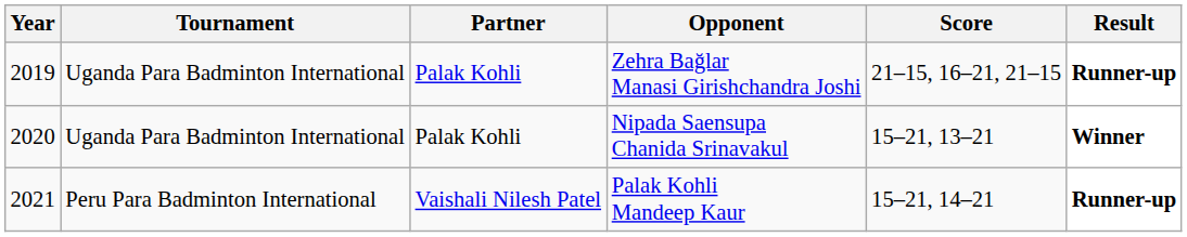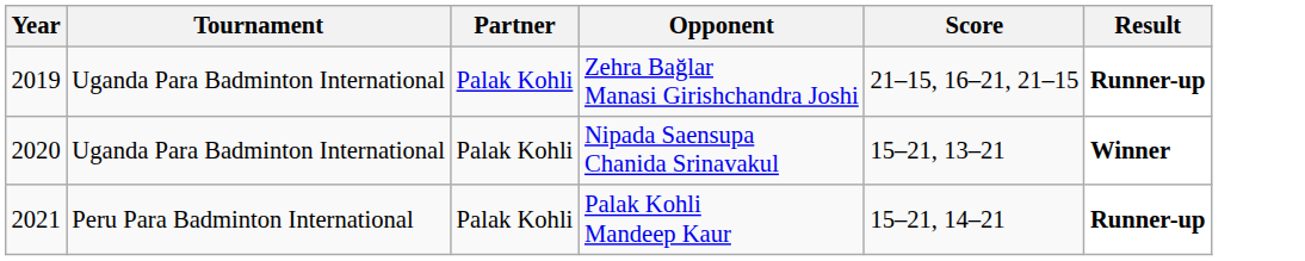Palak Kohli Mandeep Kaur | Partner: Vaishali Nilesh Patel -> Palak Kohli
